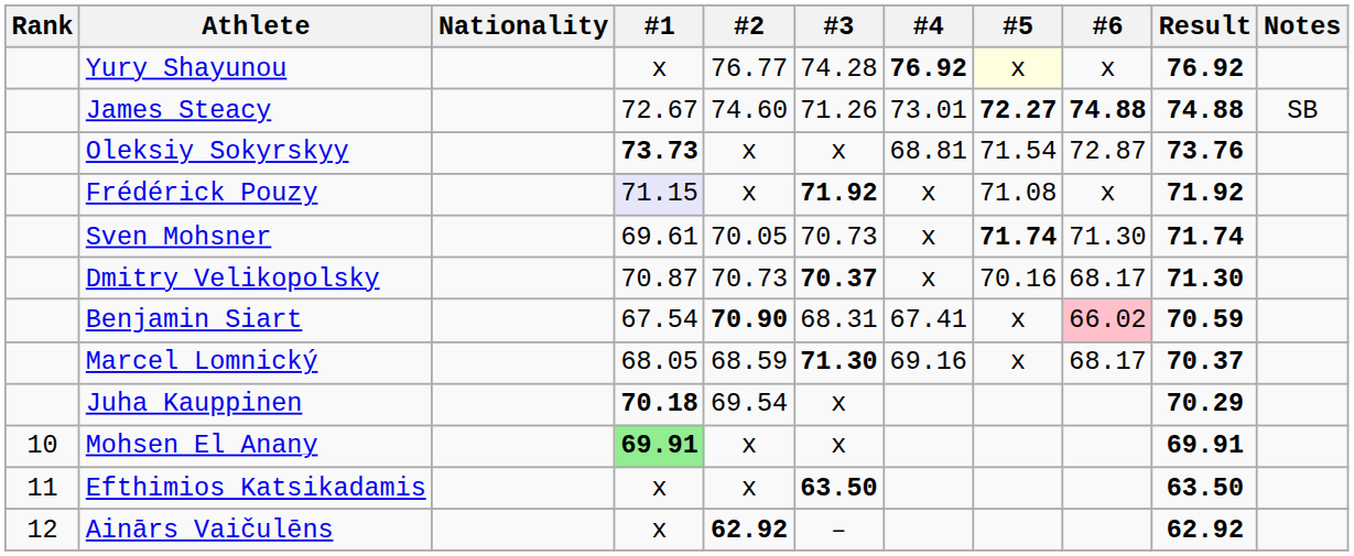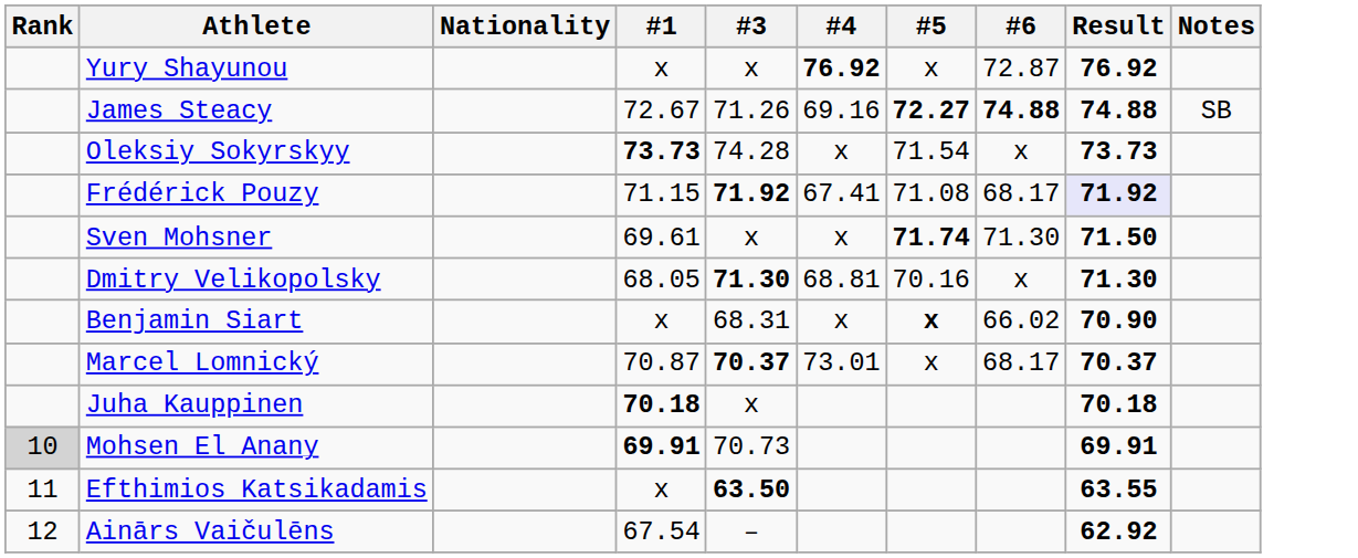- column: #2 | 76.77 | 74.60 | x | x | 70.05 | 70.73 | 70.90 | 68.59 | 69.54 | x | x | 62.92
Yury Shayunou | #3: 74.28 -> x
Yury Shayunou | #5: lightyellow background -> no background
Yury Shayunou | #6: x -> 72.87
James Steacy | #4: 73.01 -> 69.16
Oleksiy Sokyrskyy | #3: x -> 74.28
Oleksiy Sokyrskyy | #4: 68.81 -> x
Oleksiy Sokyrskyy | #6: 72.87 -> x
Oleksiy Sokyrskyy | Result: 73.76 -> 73.73
Frédérick Pouzy | #1: lavender background -> no background
Frédérick Pouzy | #4: x -> 67.41
Frédérick Pouzy | #6: x -> 68.17
Frédérick Pouzy | Result: no background -> lavender background
Sven Mohsner | #3: 70.73 -> x
Sven Mohsner | Result: 71.74 -> 71.50
Dmitry Velikopolsky | #1: 70.87 -> 68.05
Dmitry Velikopolsky | #3: 70.37 -> 71.30
Dmitry Velikopolsky | #4: x -> 68.81
Dmitry Velikopolsky | #6: 68.17 -> x
Benjamin Siart | #1: 67.54 -> x
Benjamin Siart | #4: 67.41 -> x
Benjamin Siart | #5: normal -> bold
Benjamin Siart | #6: pink background -> no background
Benjamin Siart | Result: 70.59 -> 70.90
Marcel Lomnický | #1: 68.05 -> 70.87
Marcel Lomnický | #3: 71.30 -> 70.37
Marcel Lomnický | #4: 69.16 -> 73.01
Juha Kauppinen | Result: 70.29 -> 70.18
Mohsen El Anany | Rank: no background -> lightgrey background
Mohsen El Anany | #1: lightgreen background -> no background
Mohsen El Anany | #3: x -> 70.73
Efthimios Katsikadamis | Result: 63.50 -> 63.55
Ainārs Vaičulēns | #1: x -> 67.54
